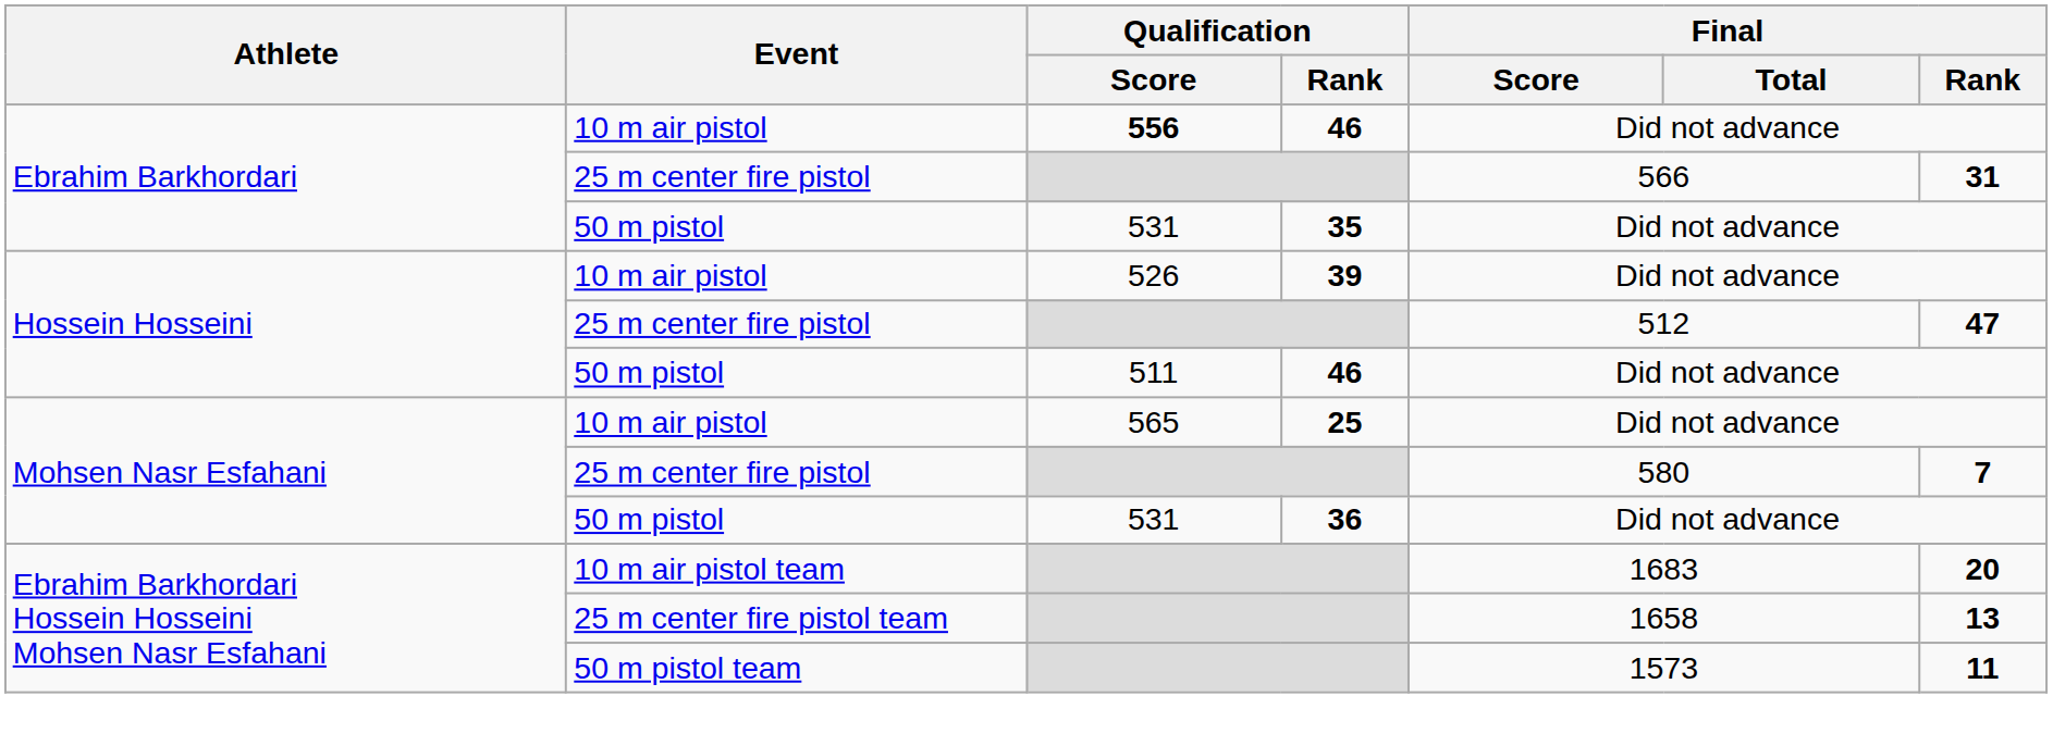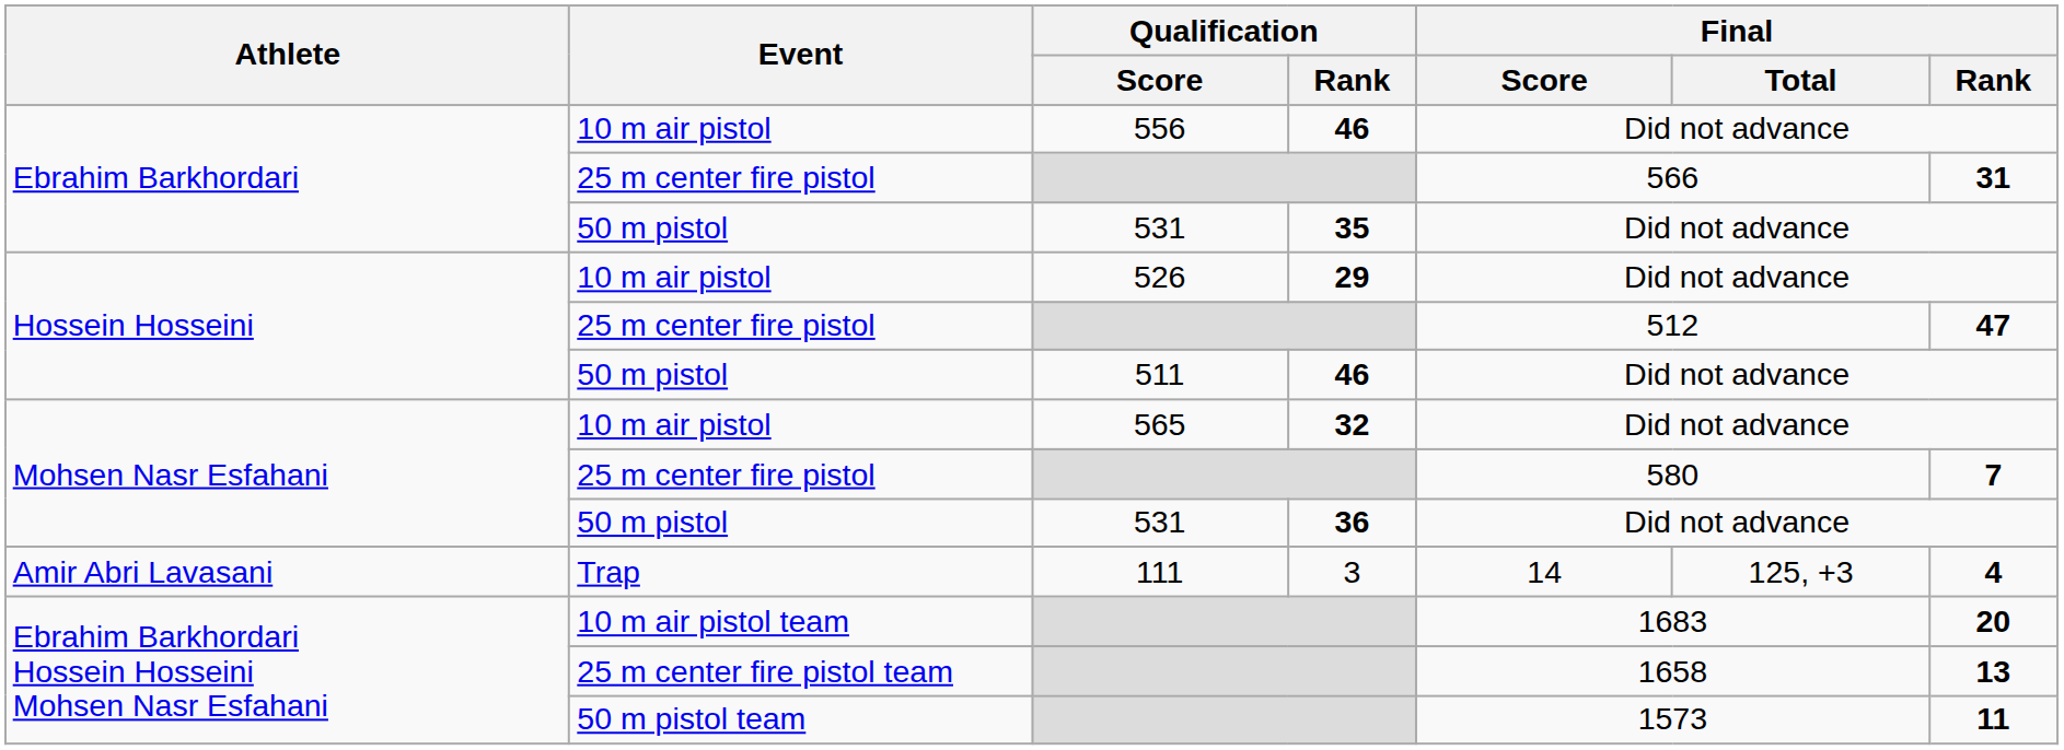Ebrahim Barkhordari / 10 m air pistol | Qualification / Score: bold -> normal
Hossein Hosseini / 10 m air pistol | Qualification / Rank: 39 -> 29
Mohsen Nasr Esfahani / 10 m air pistol | Qualification / Rank: 25 -> 32
+ row: Amir Abri Lavasani | Trap | 111 | 3 | 14 | 125, +3 | 4
